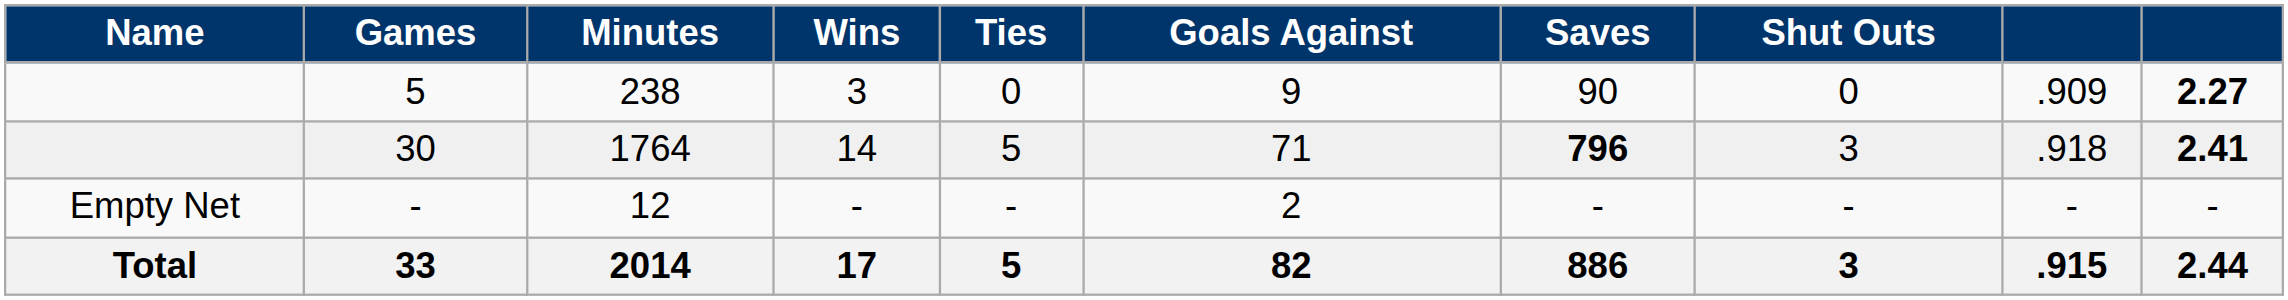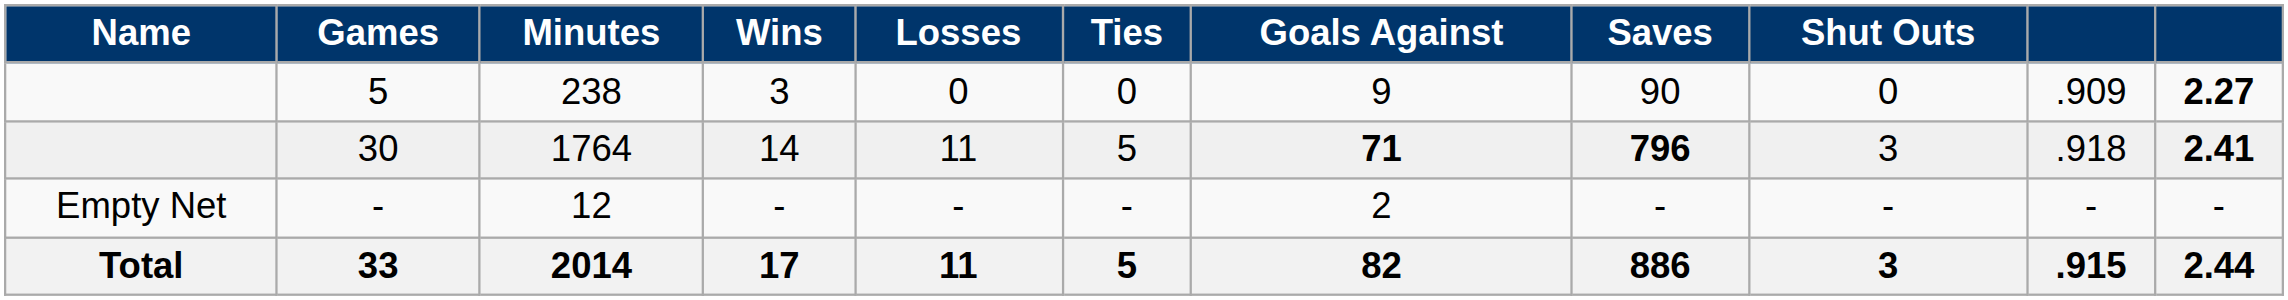+ column: Losses | 0 | 11 | - | 11
30 | Goals Against: normal -> bold
